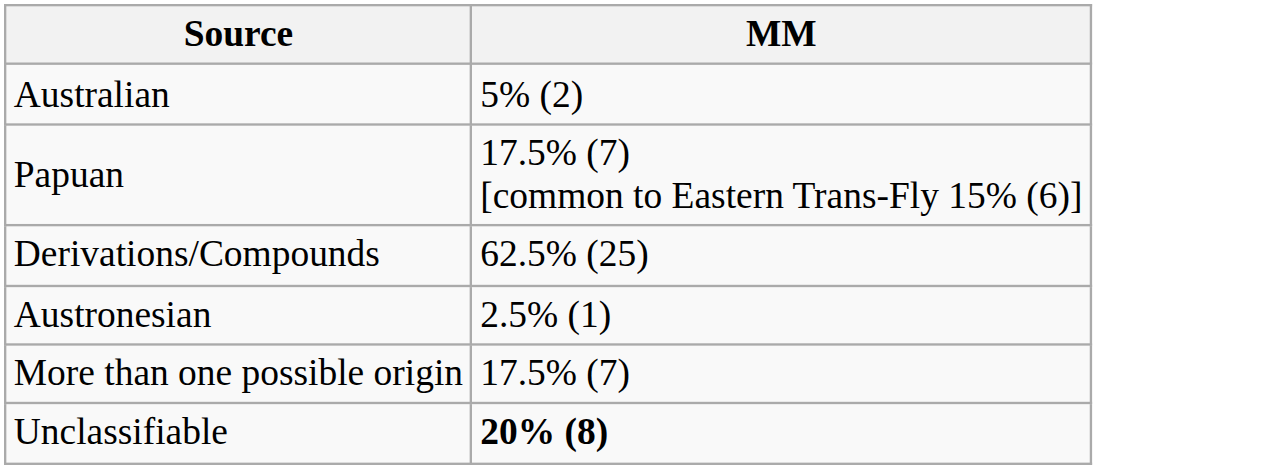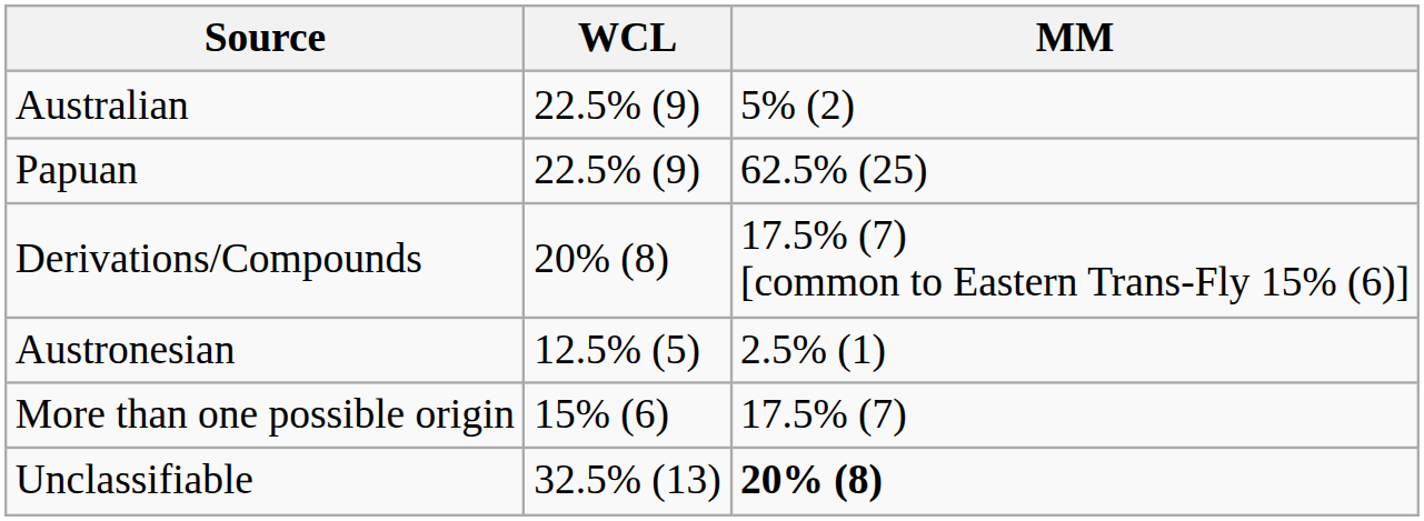+ column: WCL | 22.5% (9) | 22.5% (9) | 20% (8) | 12.5% (5) | 15% (6) | 32.5% (13)
Papuan | MM: 17.5% (7) [common to Eastern Trans-Fly 15% (6)] -> 62.5% (25)
Derivations/Compounds | MM: 62.5% (25) -> 17.5% (7) [common to Eastern Trans-Fly 15% (6)]
